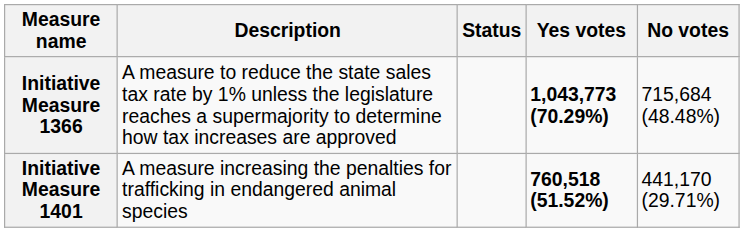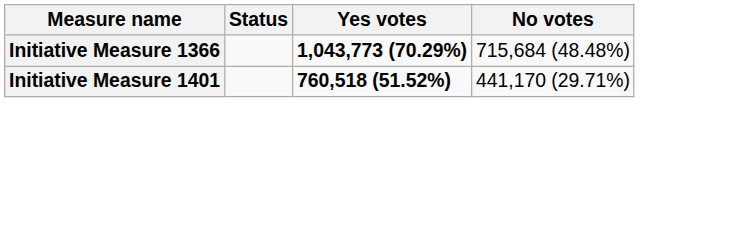- column: Description | A measure to reduce the state sales tax rate by 1% unless the legislature reaches a supermajority to determine how tax increases are approved | A measure increasing the penalties for trafficking in endangered animal species
